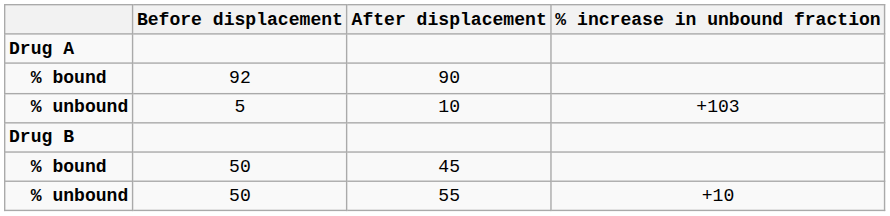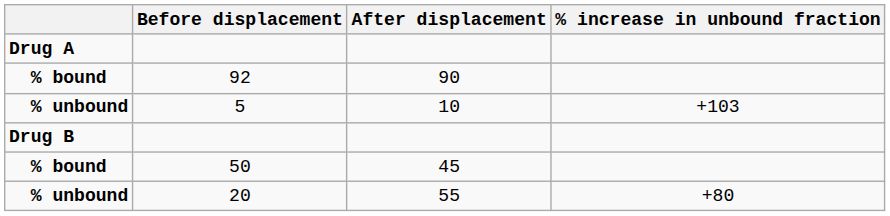55 | Before displacement: 50 -> 20
55 | % increase in unbound fraction: +10 -> +80
